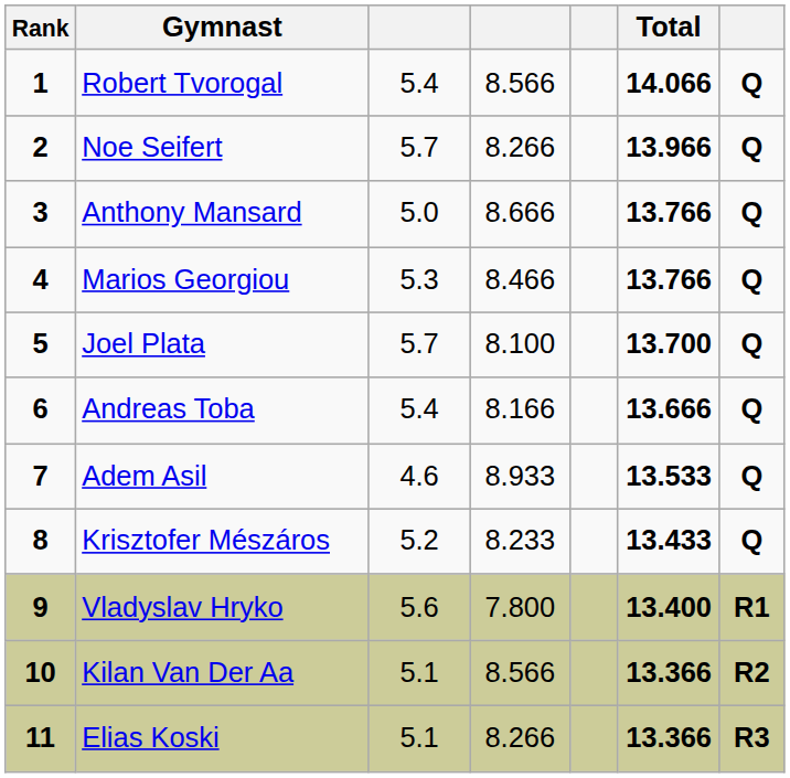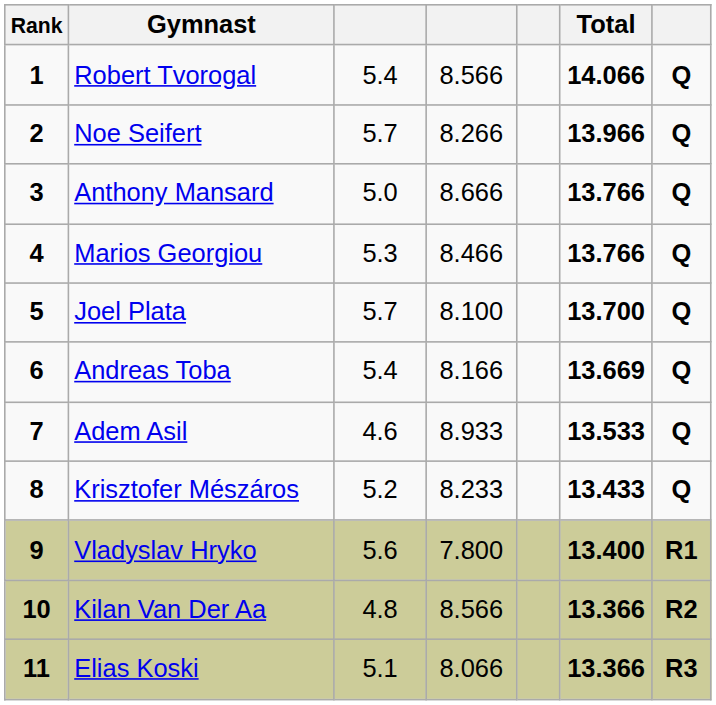Andreas Toba | Total: 13.666 -> 13.669
Kilan Van Der Aa | column 3: 5.1 -> 4.8
Elias Koski | column 4: 8.266 -> 8.066
